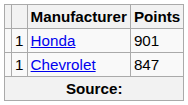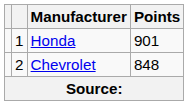Chevrolet | column 2: 1 -> 2
Chevrolet | Points: 847 -> 848
